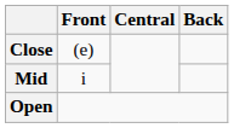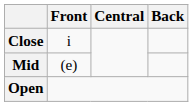Close | Front: (e) -> i
Mid | Front: i -> (e)
